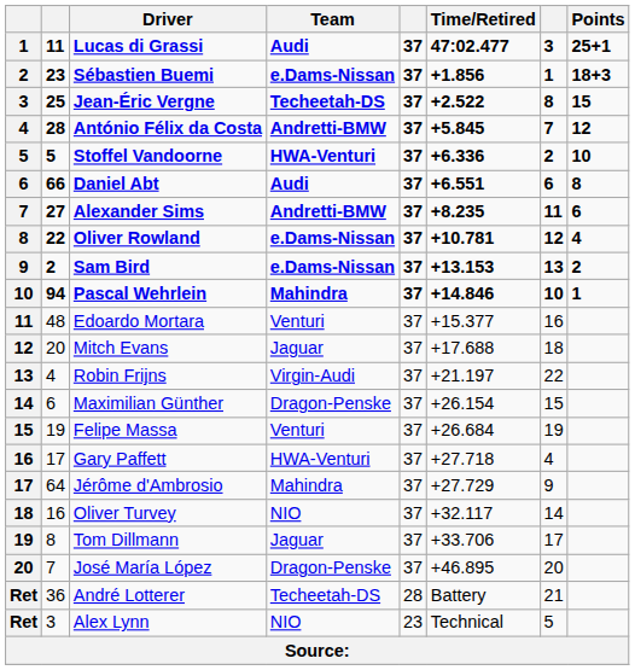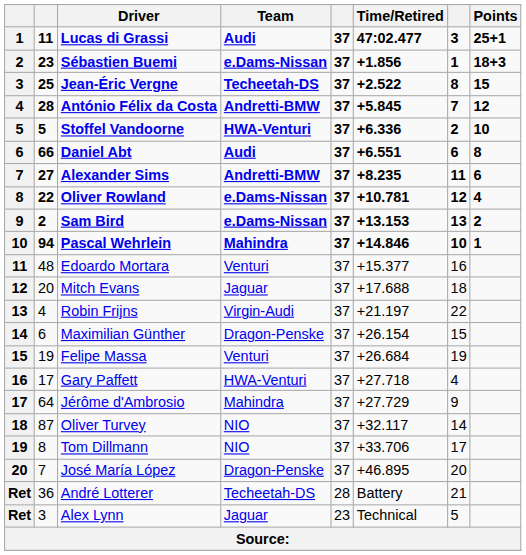Oliver Turvey | column 2: 16 -> 87
Tom Dillmann | Team: Jaguar -> NIO
Alex Lynn | Team: NIO -> Jaguar
